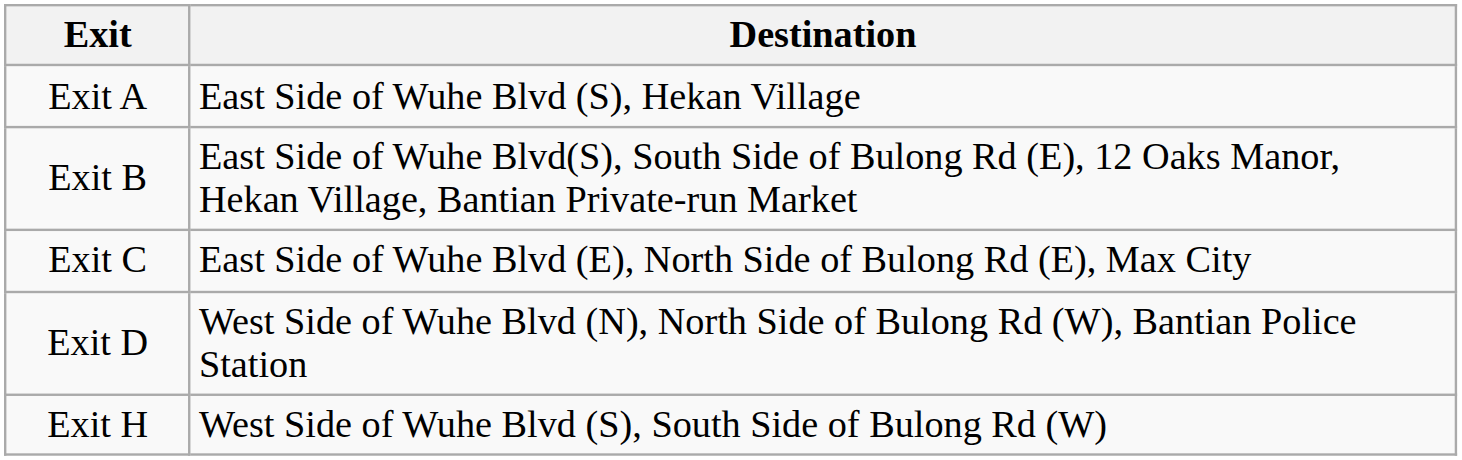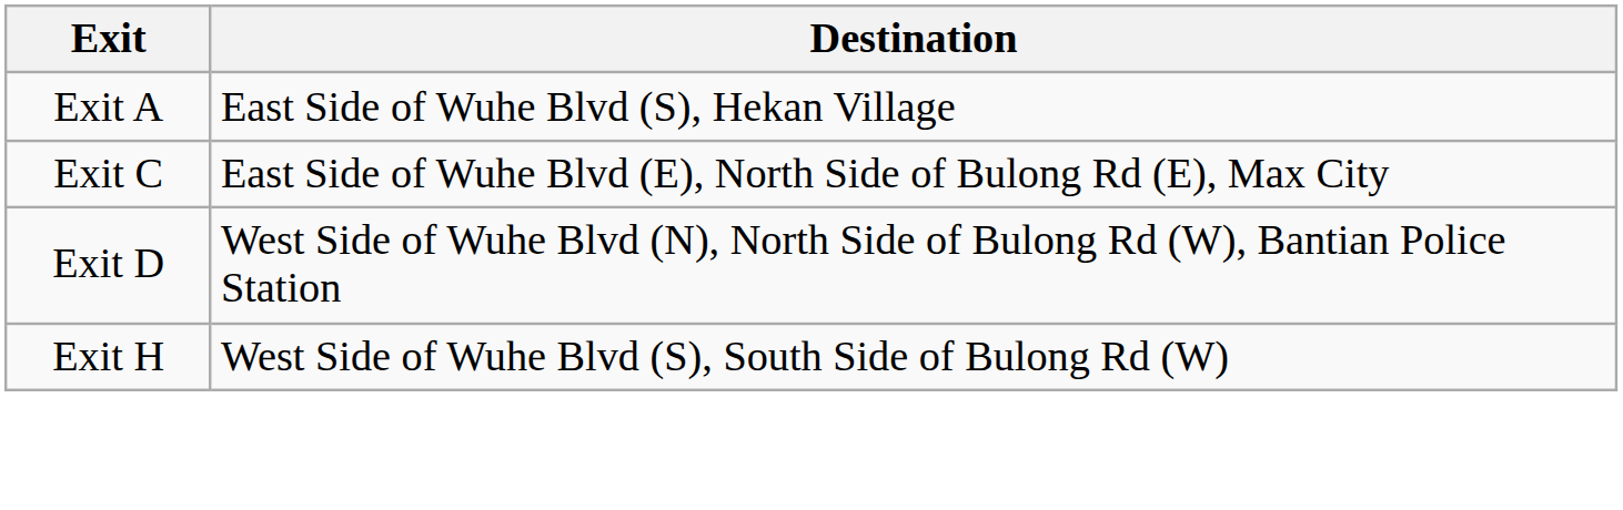- row: Exit B | East Side of Wuhe Blvd(S), South Side of Bulong Rd (E), 12 Oaks Manor, Hekan Village, Bantian Private-run Market
